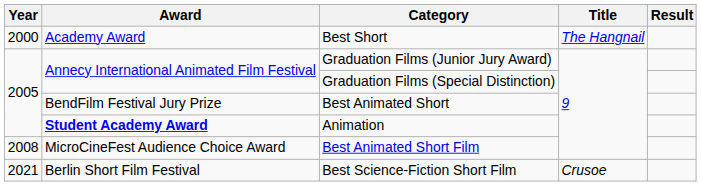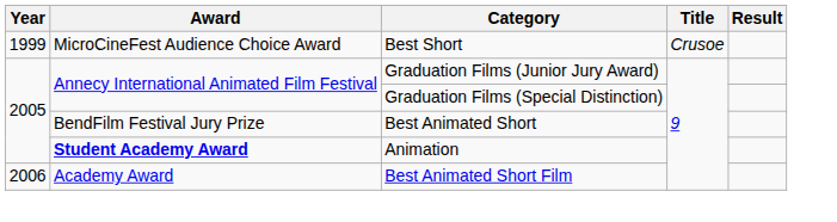Best Short | Year: 2000 -> 1999
Best Short | Award: Academy Award -> MicroCineFest Audience Choice Award
Best Short | Title: The Hangnail -> Crusoe
Best Animated Short Film | Year: 2008 -> 2006
Best Animated Short Film | Award: MicroCineFest Audience Choice Award -> Academy Award
- row: 2021 | Berlin Short Film Festival | Best Science-Fiction Short Film | Crusoe
